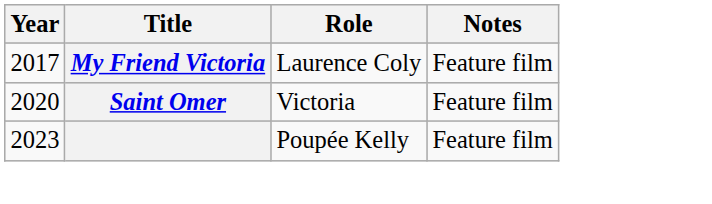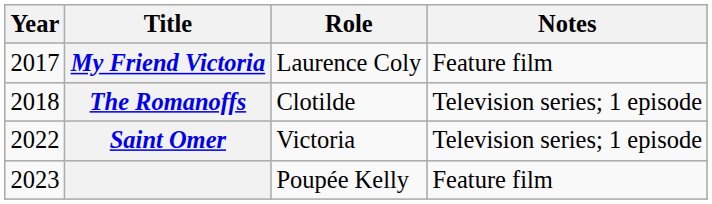+ row: 2018 | The Romanoffs | Clotilde | Television series; 1 episode
Saint Omer | Year: 2020 -> 2022
Saint Omer | Notes: Feature film -> Television series; 1 episode
